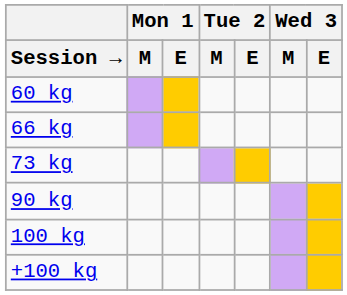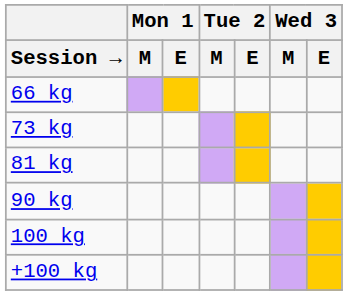- row: 60 kg
+ row: 81 kg
